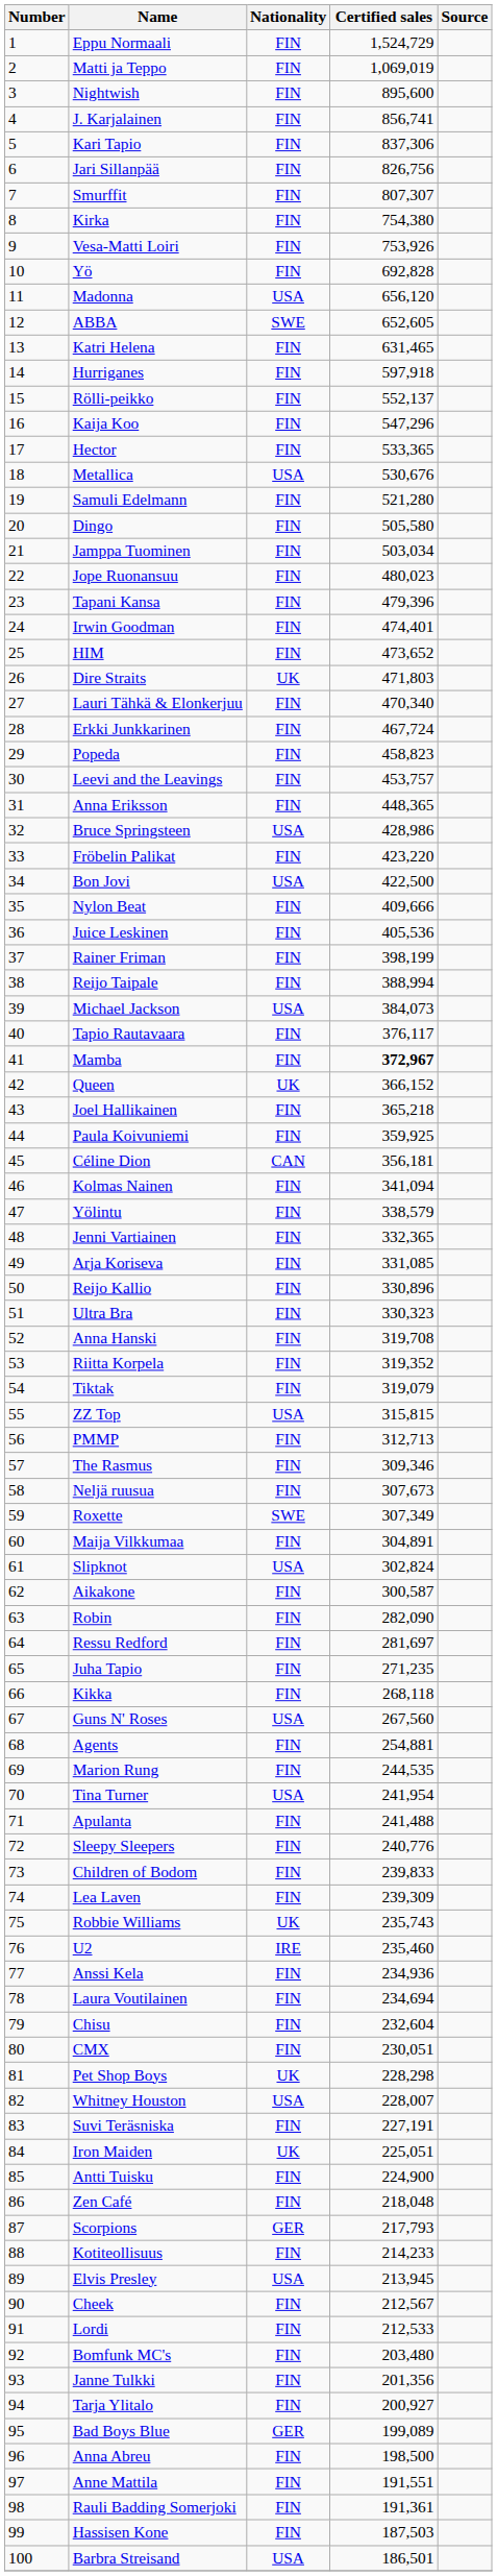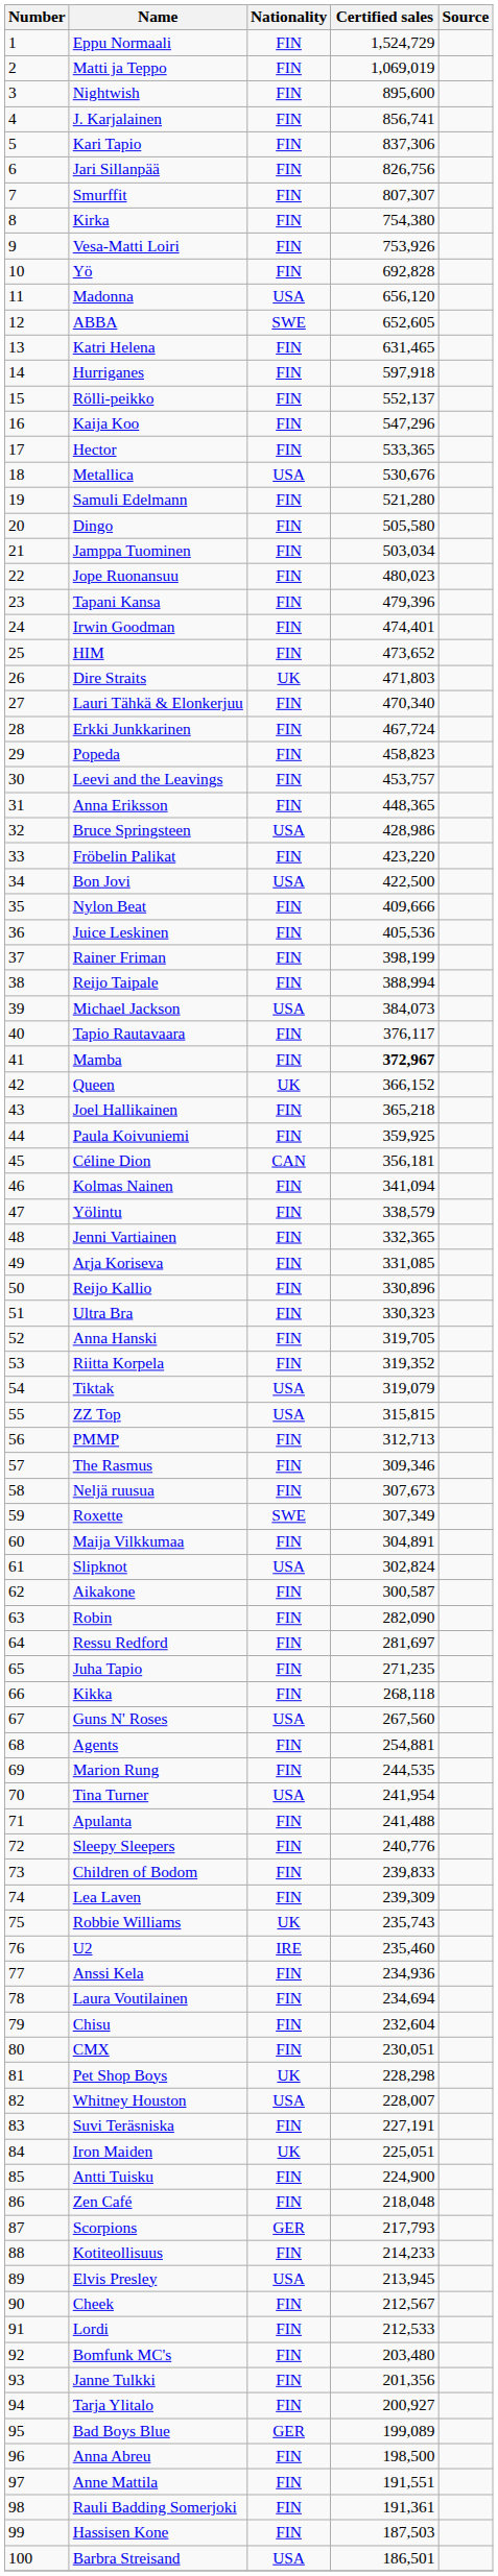Anna Hanski | Certified sales: 319,708 -> 319,705
Tiktak | Nationality: FIN -> USA
